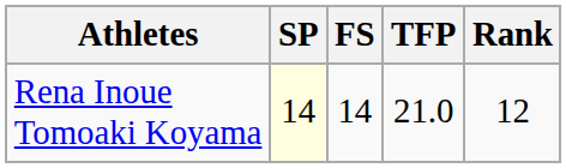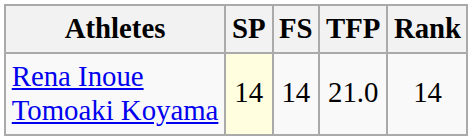Rena Inoue Tomoaki Koyama | Rank: 12 -> 14
